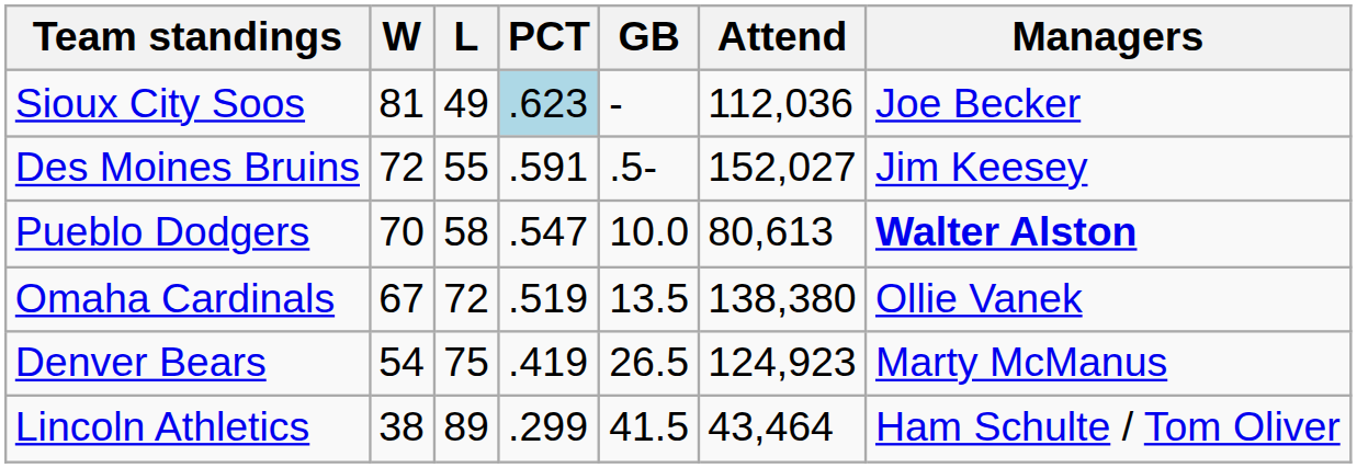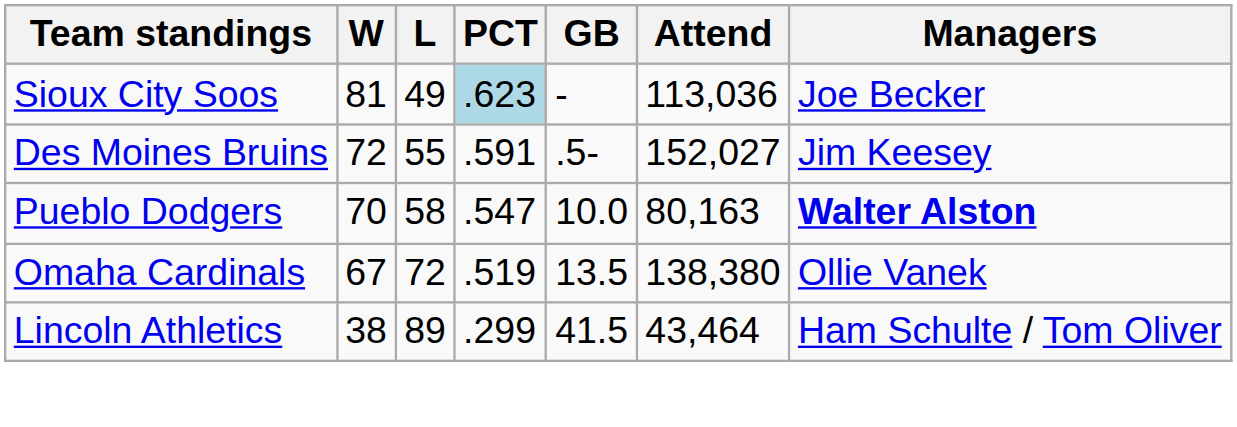Sioux City Soos | Attend: 112,036 -> 113,036
Pueblo Dodgers | Attend: 80,613 -> 80,163
- row: Denver Bears | 54 | 75 | .419 | 26.5 | 124,923 | Marty McManus
